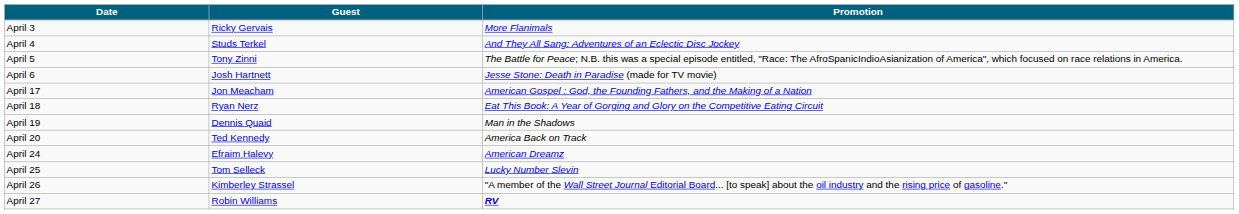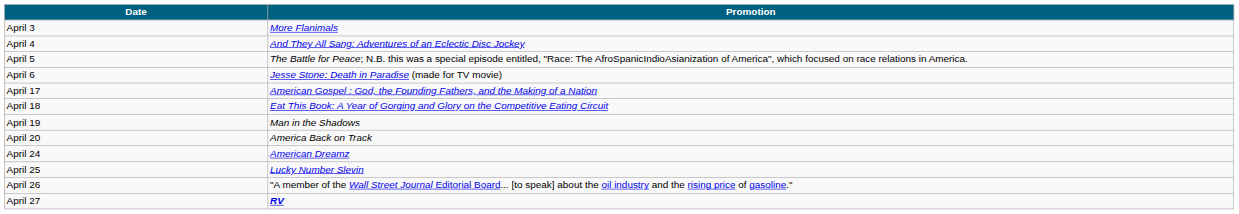- column: Guest | Ricky Gervais | Studs Terkel | Tony Zinni | Josh Hartnett | Jon Meacham | Ryan Nerz | Dennis Quaid | Ted Kennedy | Efraim Halevy | Tom Selleck | Kimberley Strassel | Robin Williams
